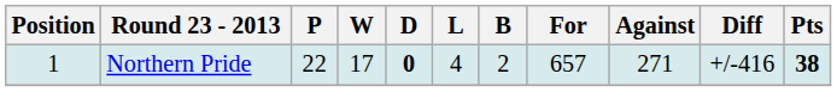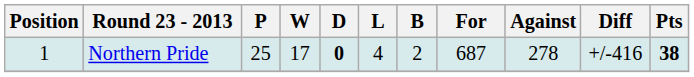Northern Pride | P: 22 -> 25
Northern Pride | For: 657 -> 687
Northern Pride | Against: 271 -> 278
